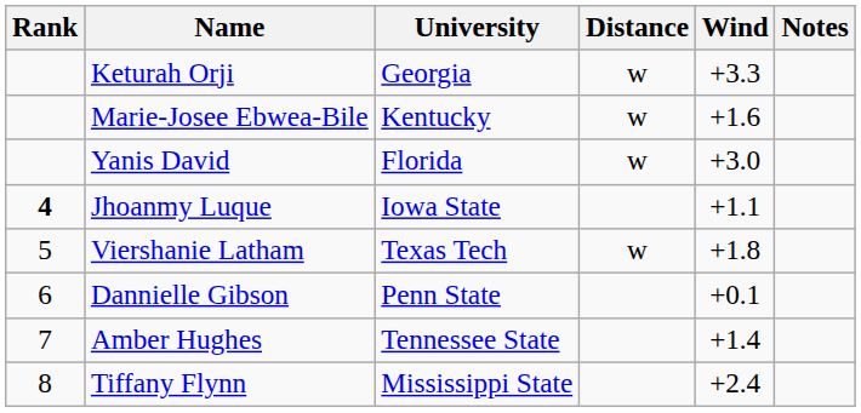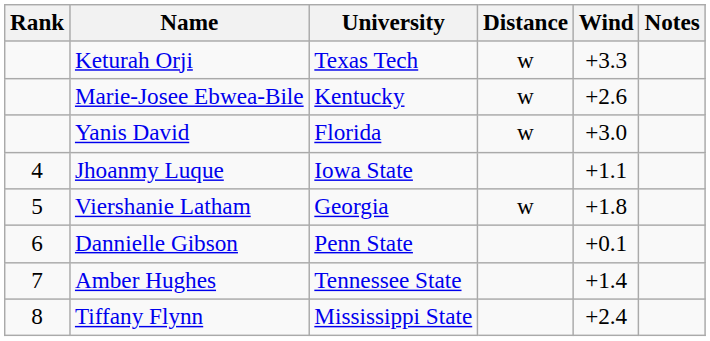Keturah Orji | University: Georgia -> Texas Tech
Marie-Josee Ebwea-Bile | Wind: +1.6 -> +2.6
Jhoanmy Luque | Rank: bold -> normal
Viershanie Latham | University: Texas Tech -> Georgia
